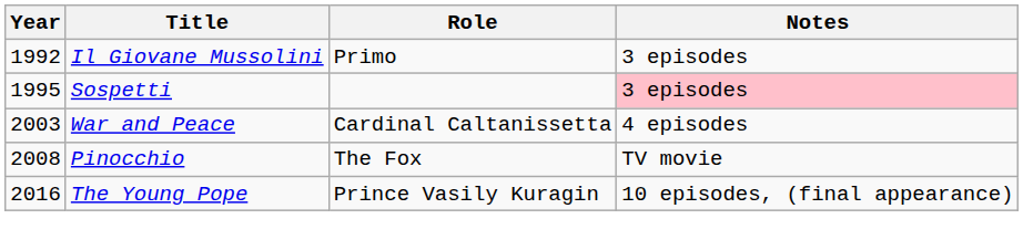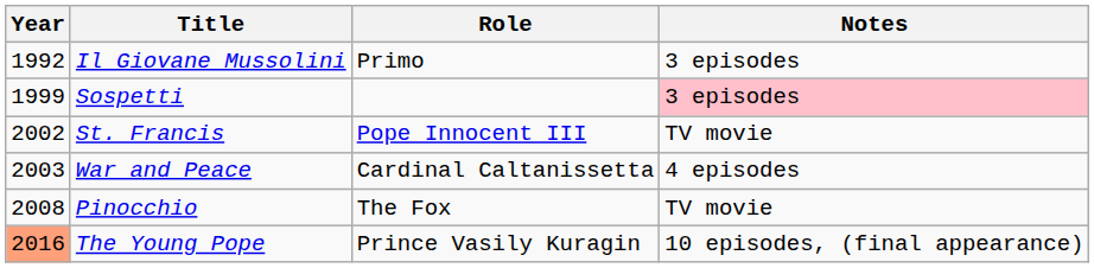Sospetti | Year: 1995 -> 1999
+ row: 2002 | St. Francis | Pope Innocent III | TV movie
The Young Pope | Year: no background -> lightsalmon background
